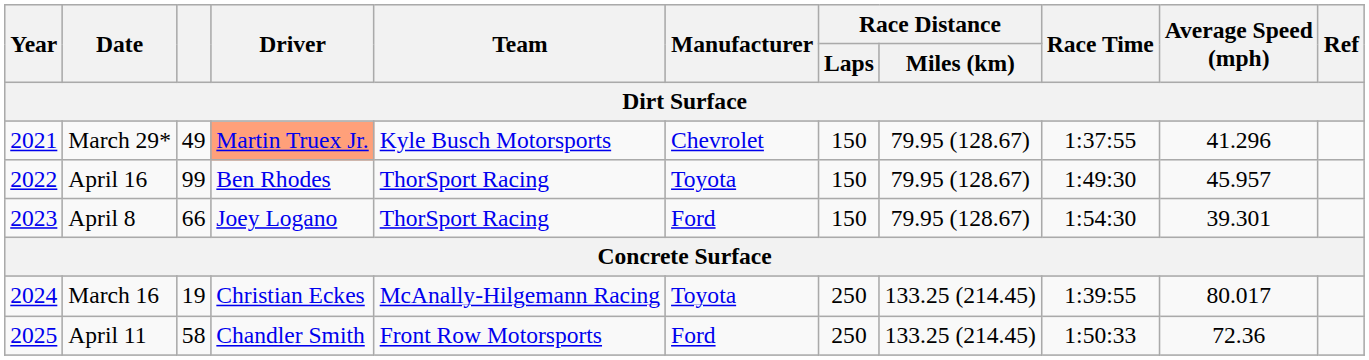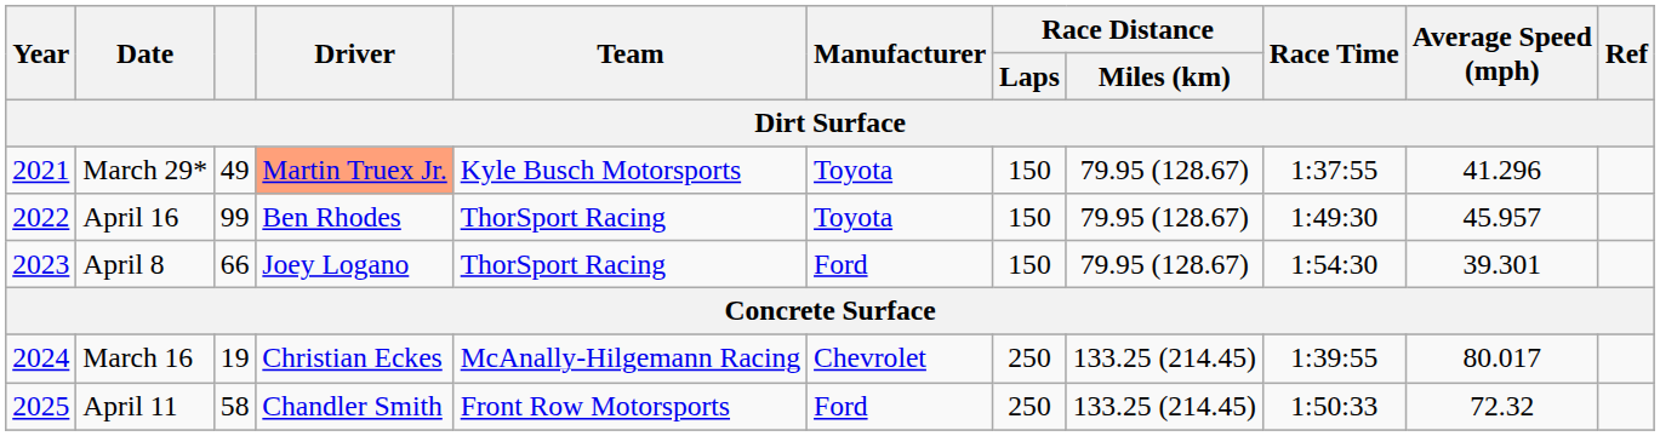March 29* | Manufacturer: Chevrolet -> Toyota
March 16 | Manufacturer: Toyota -> Chevrolet
April 11 | Average Speed (mph): 72.36 -> 72.32
